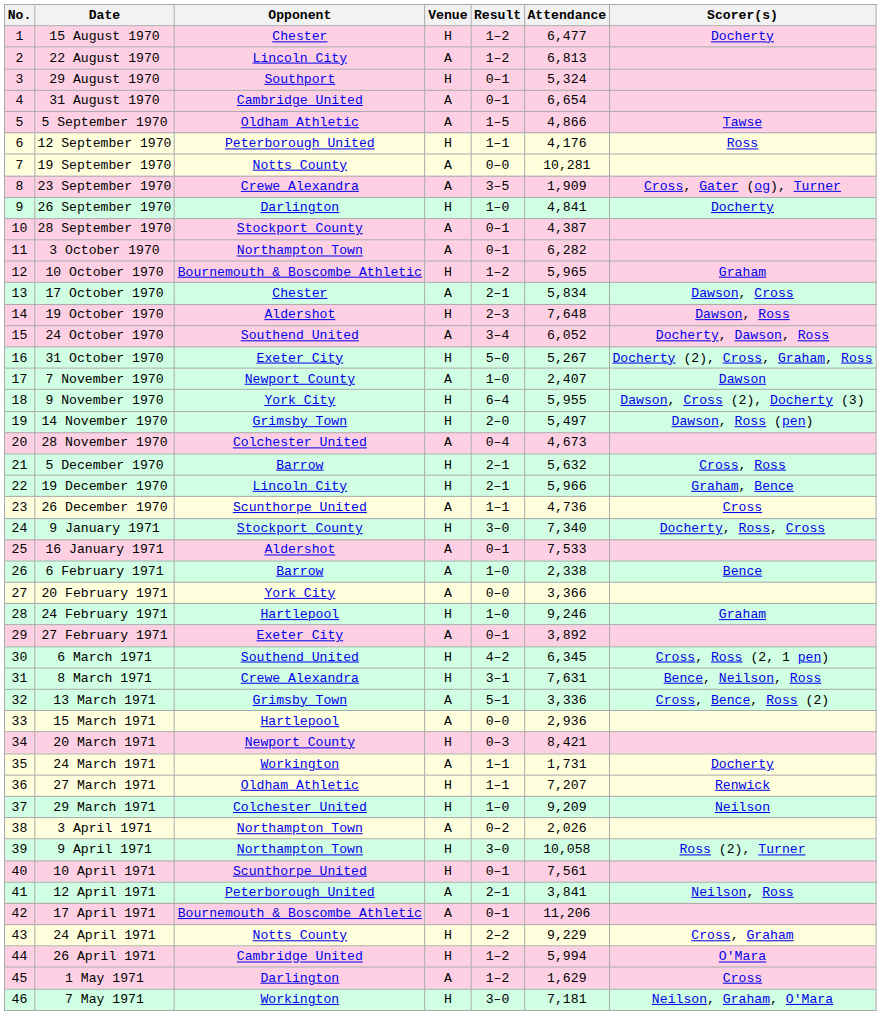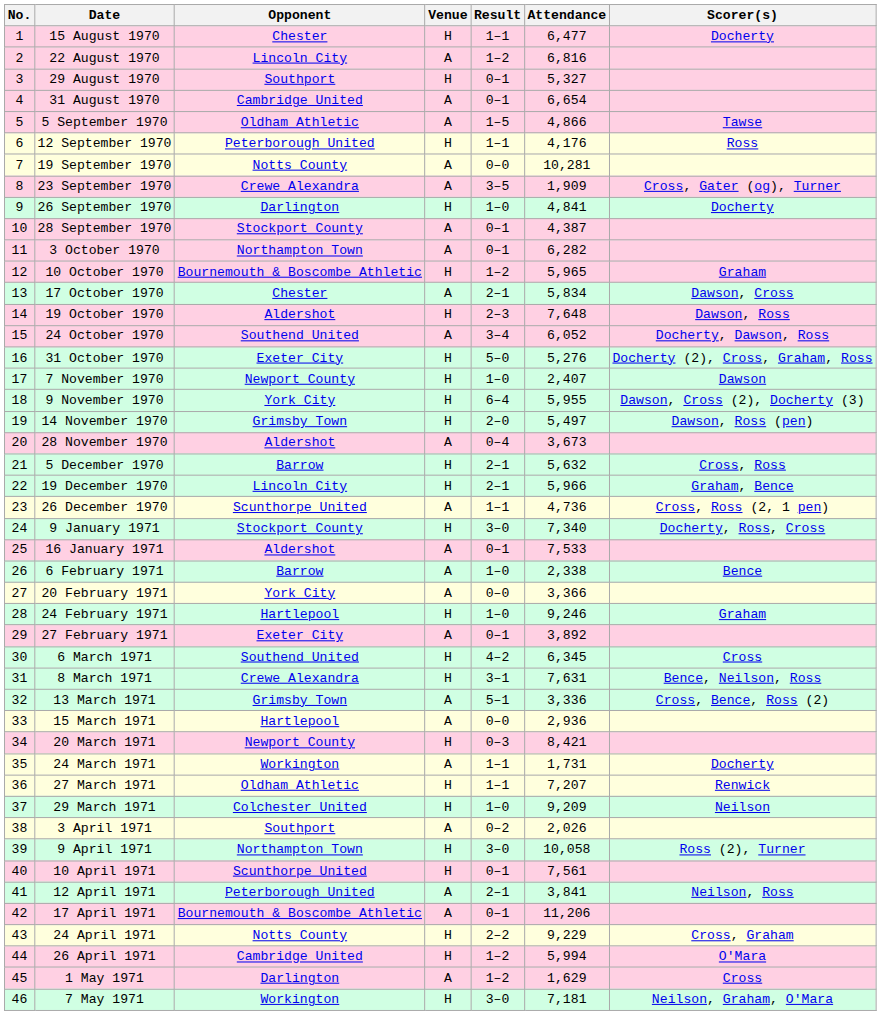15 August 1970 | Result: 1–2 -> 1–1
22 August 1970 | Attendance: 6,813 -> 6,816
29 August 1970 | Attendance: 5,324 -> 5,327
31 October 1970 | Attendance: 5,267 -> 5,276
7 November 1970 | Venue: A -> H
28 November 1970 | Opponent: Colchester United -> Aldershot
28 November 1970 | Attendance: 4,673 -> 3,673
26 December 1970 | Scorer(s): Cross -> Cross, Ross (2, 1 pen)
6 March 1971 | Scorer(s): Cross, Ross (2, 1 pen) -> Cross
3 April 1971 | Opponent: Northampton Town -> Southport
